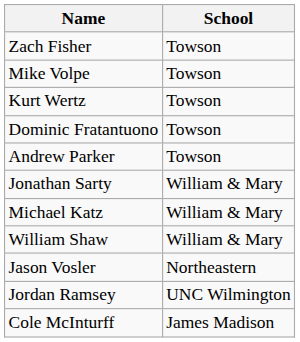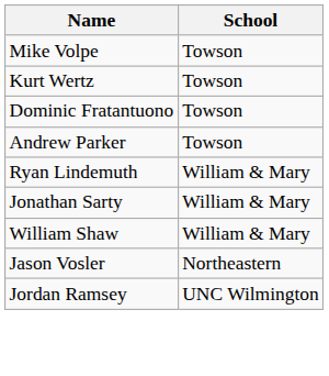- row: Zach Fisher | Towson
+ row: Ryan Lindemuth | William & Mary
- row: Michael Katz | William & Mary
- row: Cole McInturff | James Madison
